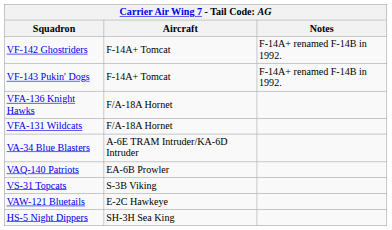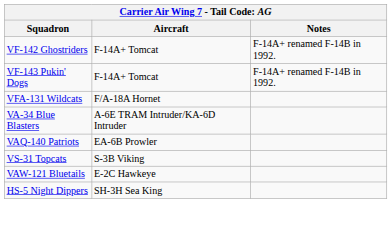- row: VFA-136 Knight Hawks | F/A-18A Hornet
